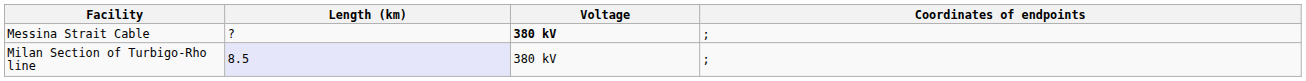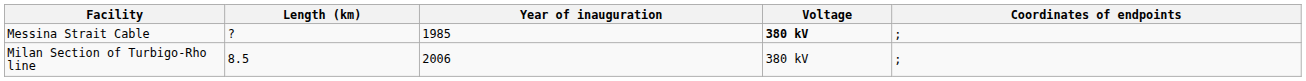+ column: Year of inauguration | 1985 | 2006
Milan Section of Turbigo-Rho line | Length (km): lavender background -> no background
